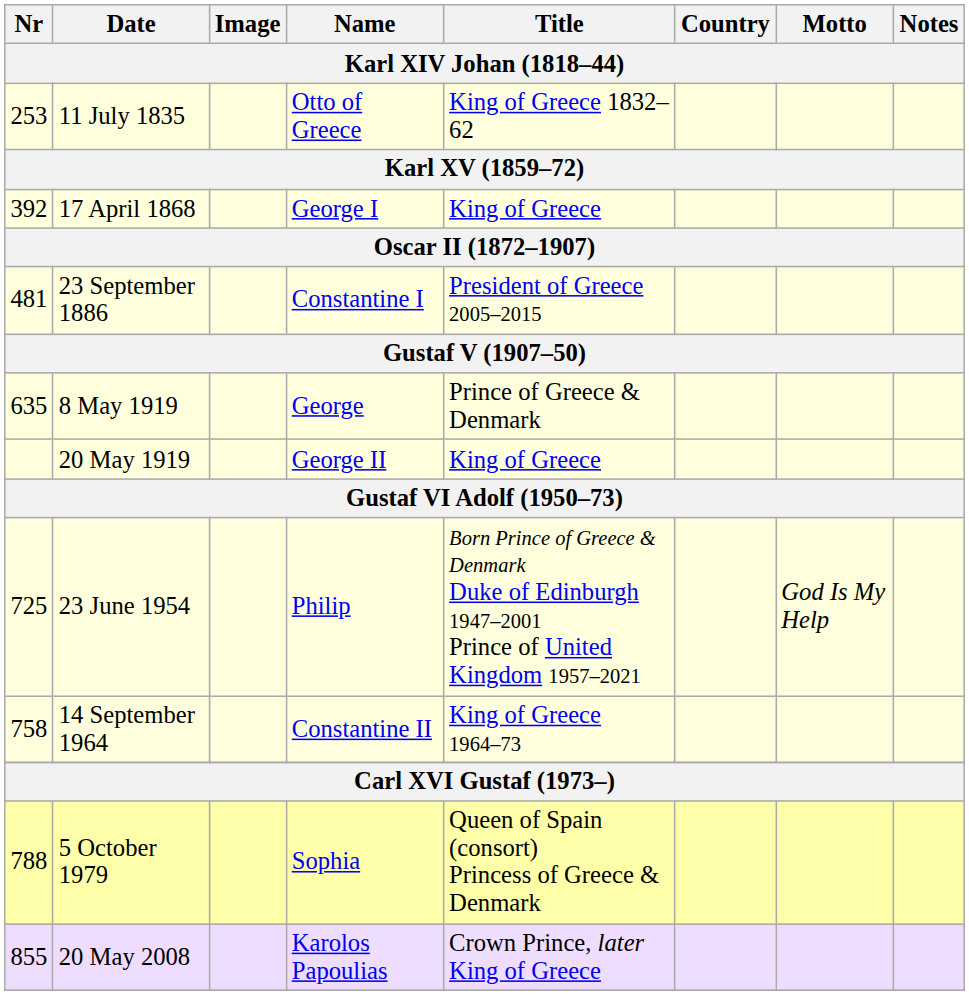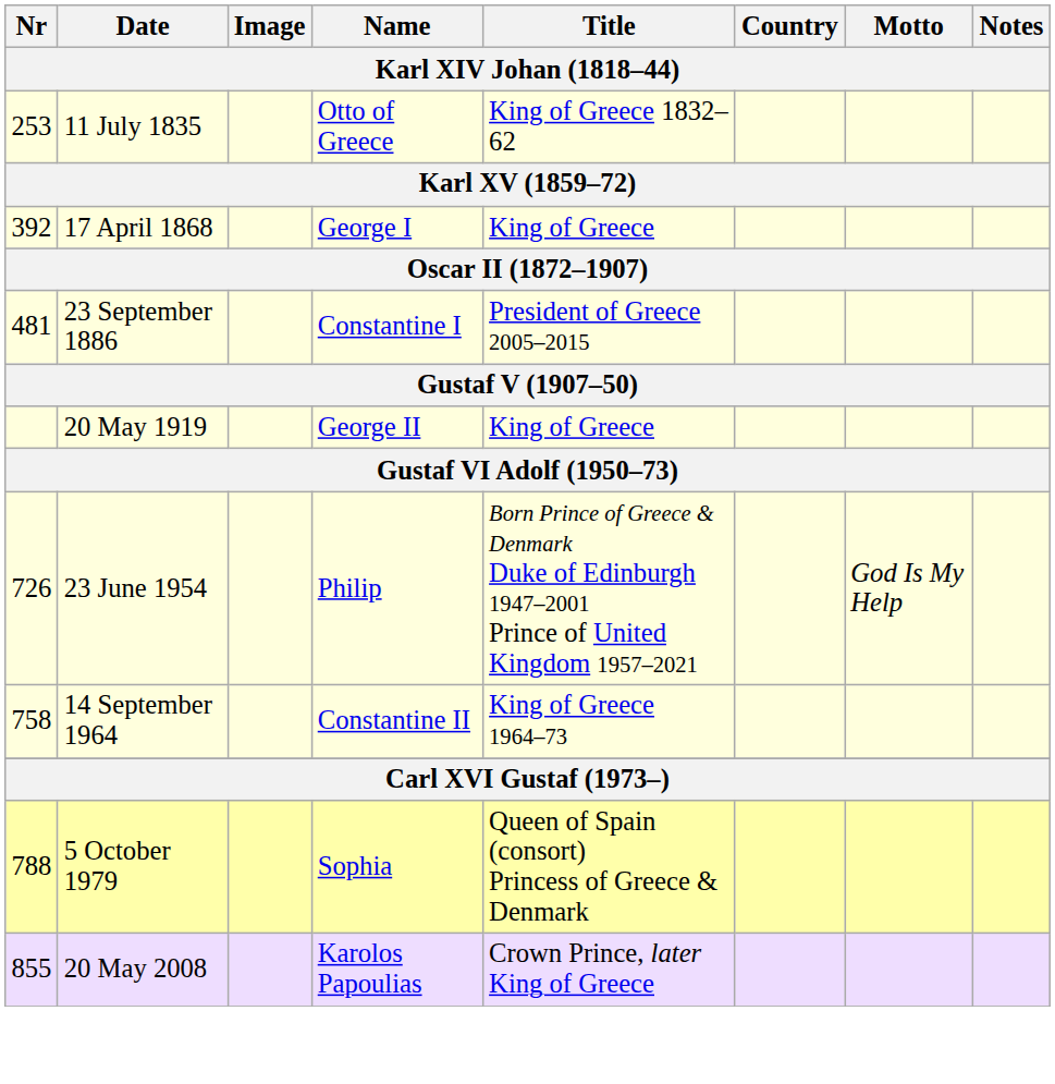- row: 635 | 8 May 1919 | George | Prince of Greece & Denmark
23 June 1954 | Nr: 725 -> 726
